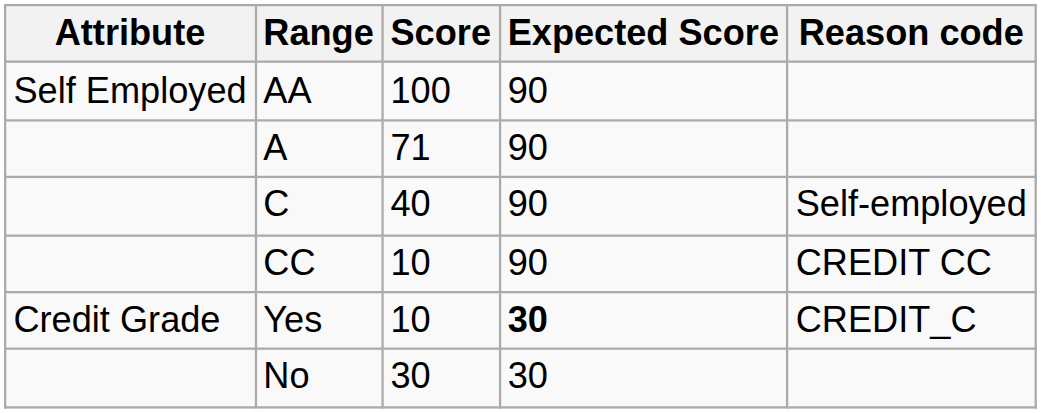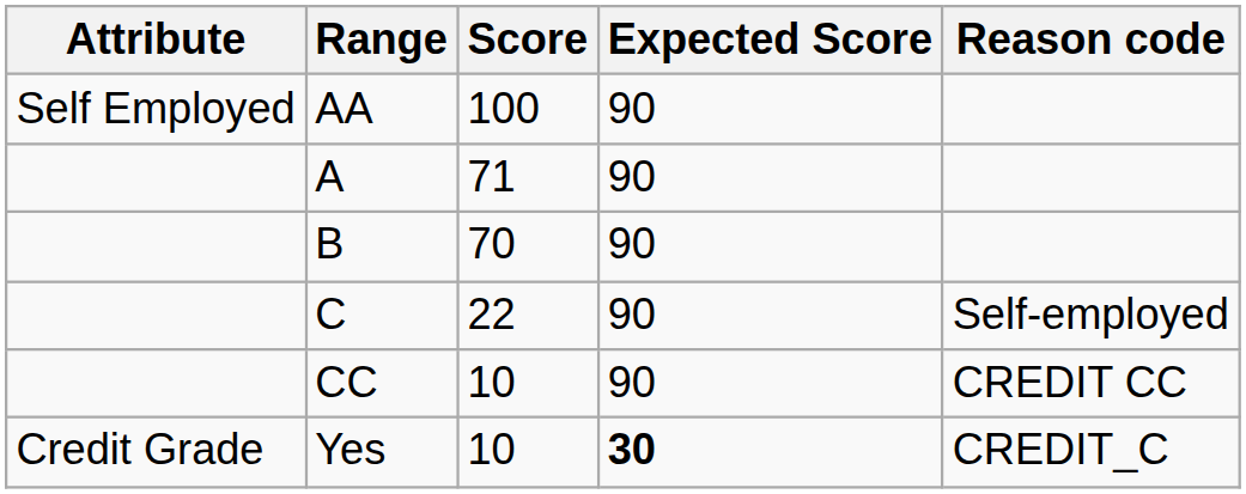+ row: B | 70 | 90
C | Score: 40 -> 22
- row: No | 30 | 30
